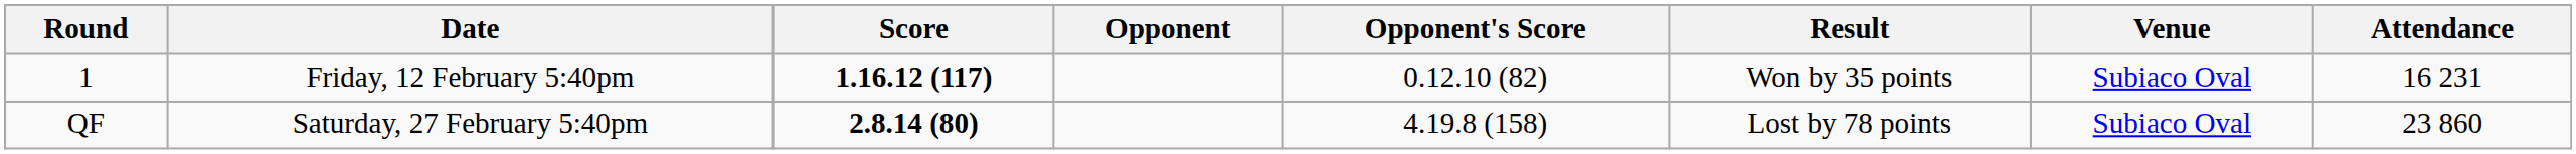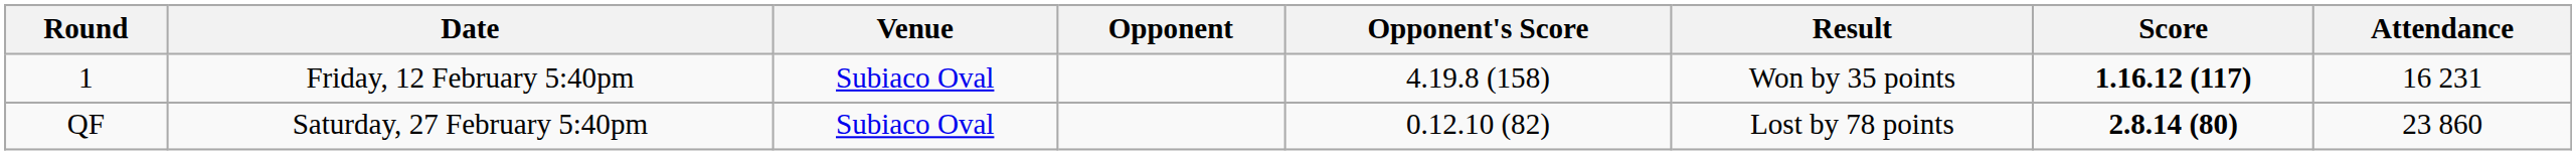columns swapped: Score <-> Venue
1 | Opponent's Score: 0.12.10 (82) -> 4.19.8 (158)
QF | Opponent's Score: 4.19.8 (158) -> 0.12.10 (82)
